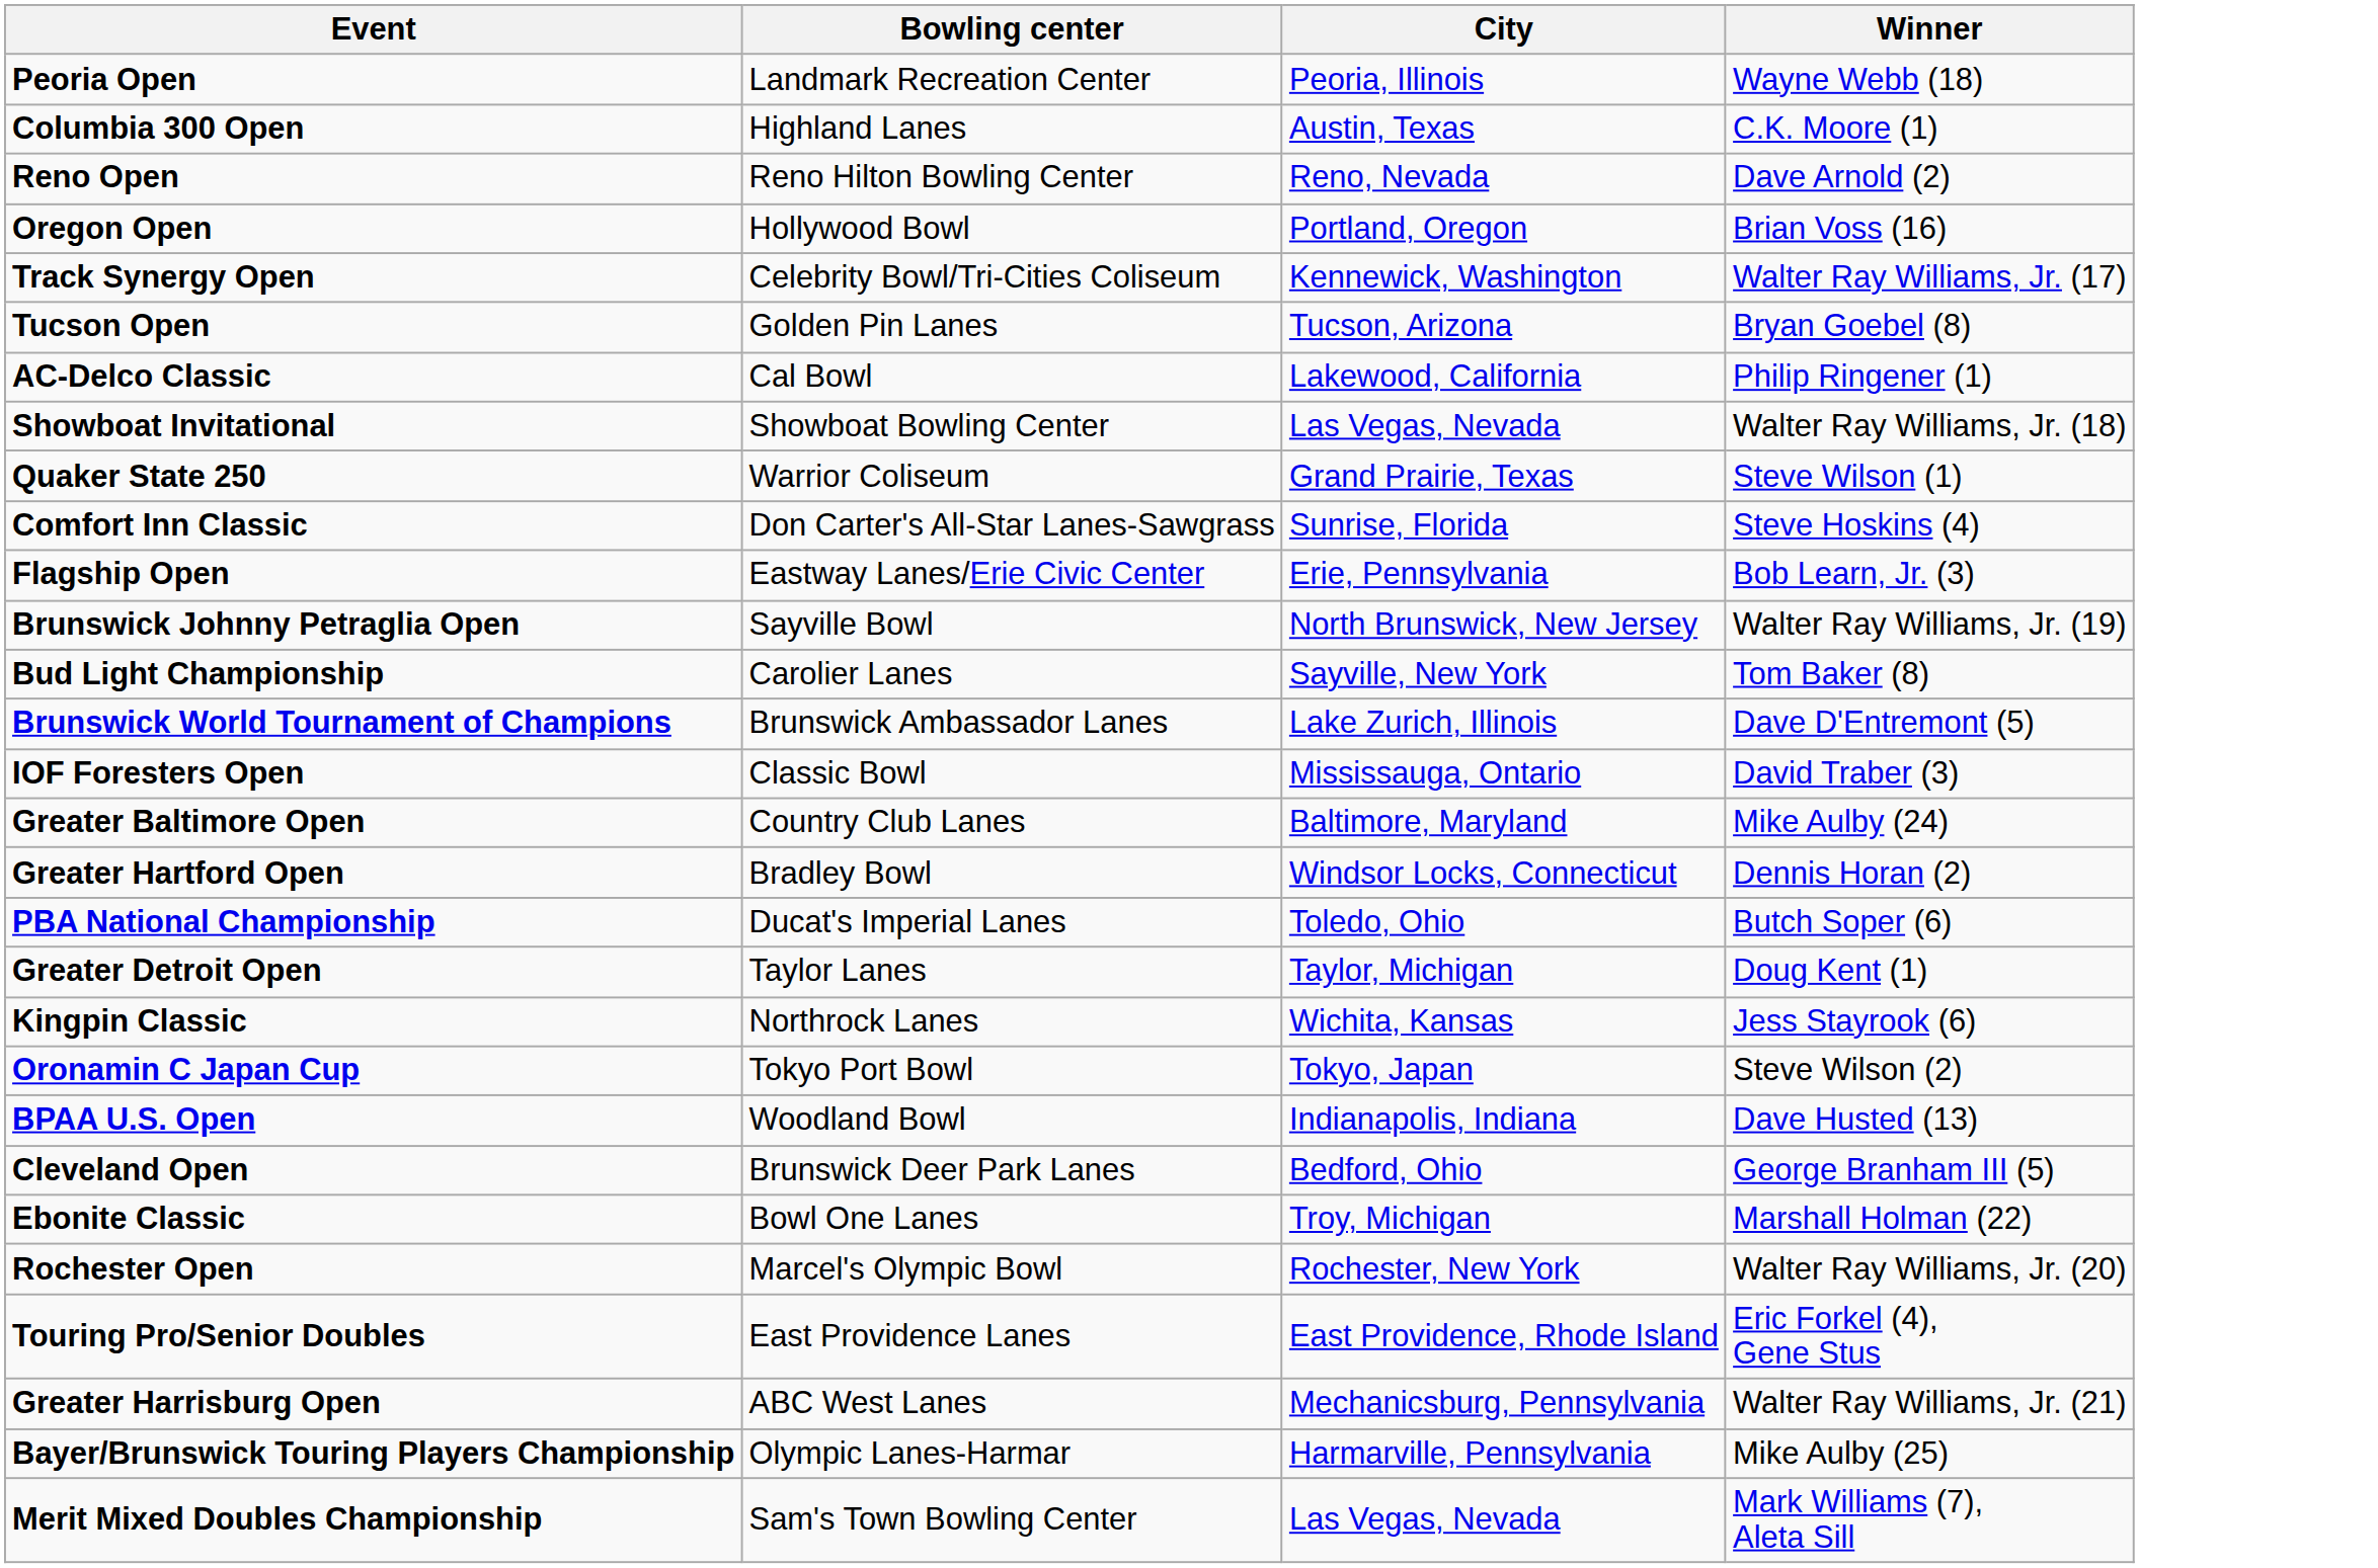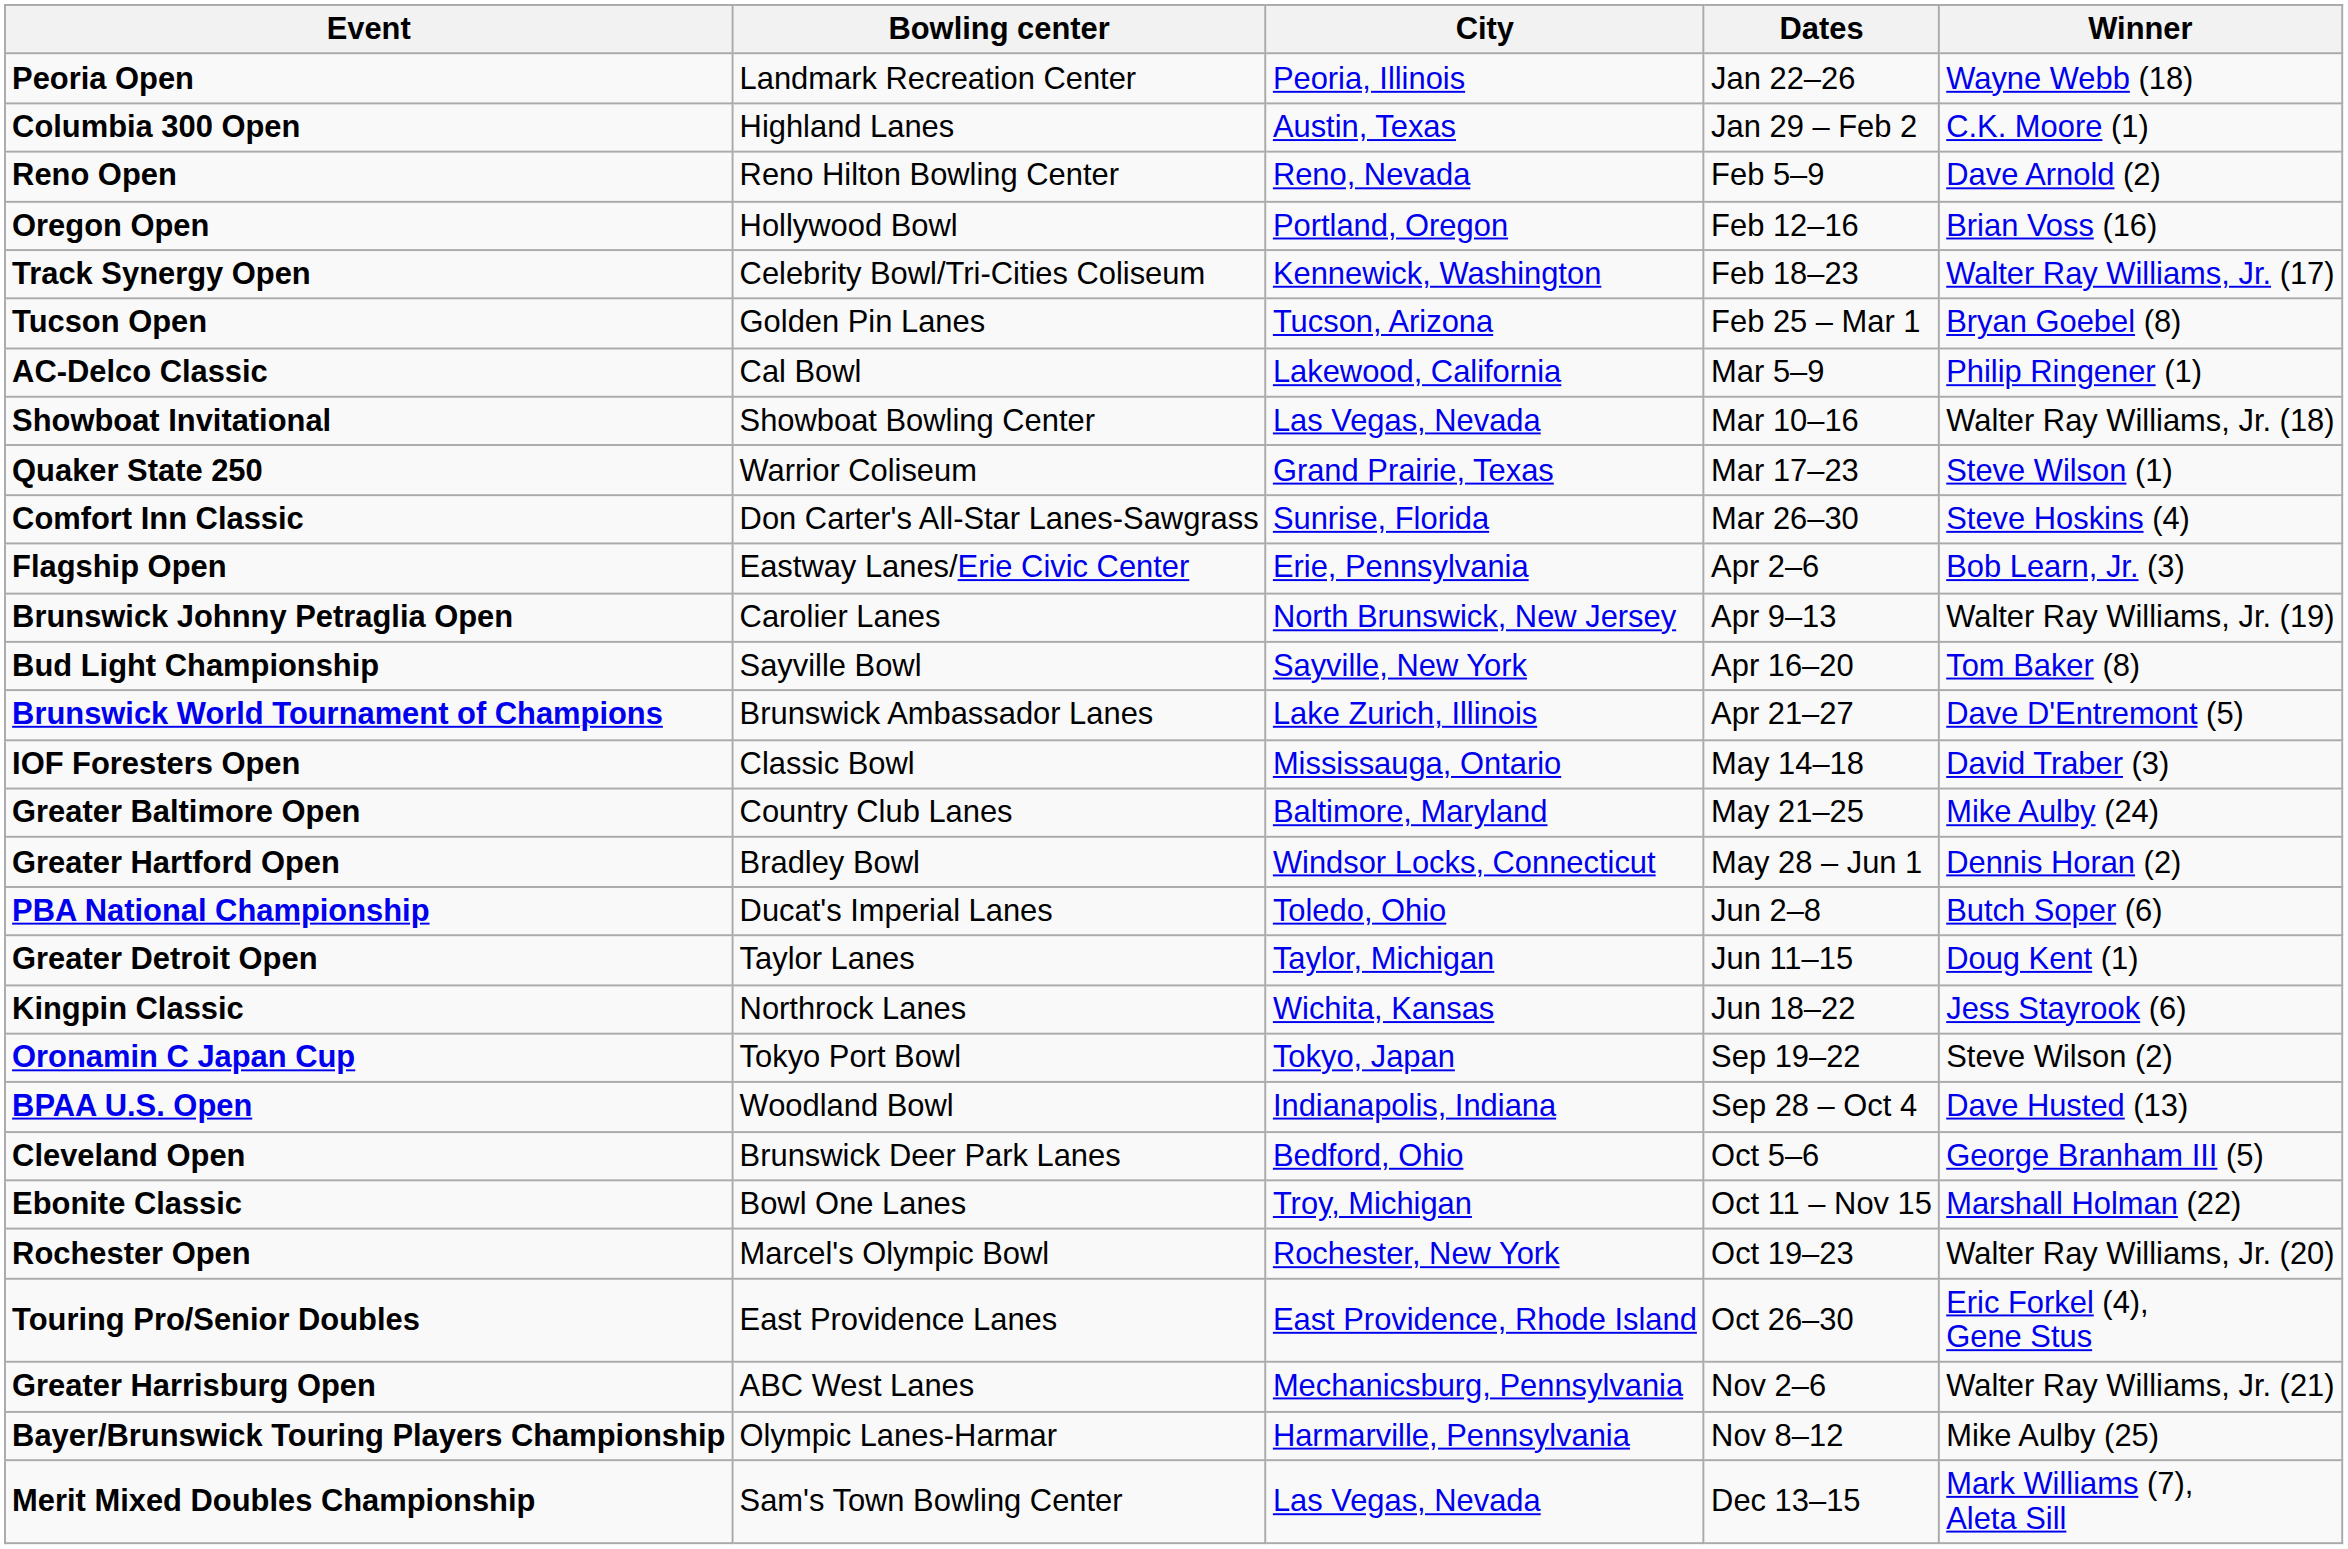+ column: Dates | Jan 22–26 | Jan 29 – Feb 2 | Feb 5–9 | Feb 12–16 | Feb 18–23 | Feb 25 – Mar 1 | Mar 5–9 | Mar 10–16 | Mar 17–23 | Mar 26–30 | Apr 2–6 | Apr 9–13 | Apr 16–20 | Apr 21–27 | May 14–18 | May 21–25 | May 28 – Jun 1 | Jun 2–8 | Jun 11–15 | Jun 18–22 | Sep 19–22 | Sep 28 – Oct 4 | Oct 5–6 | Oct 11 – Nov 15 | Oct 19–23 | Oct 26–30 | Nov 2–6 | Nov 8–12 | Dec 13–15
Brunswick Johnny Petraglia Open | Bowling center: Sayville Bowl -> Carolier Lanes
Bud Light Championship | Bowling center: Carolier Lanes -> Sayville Bowl
